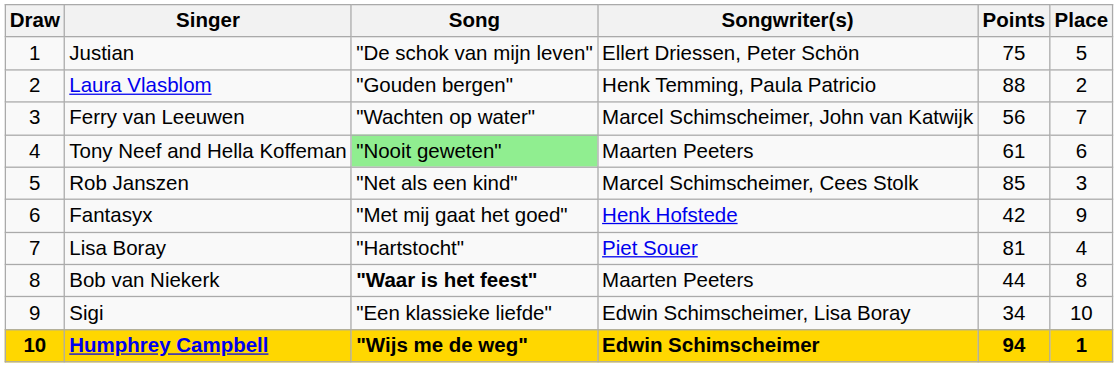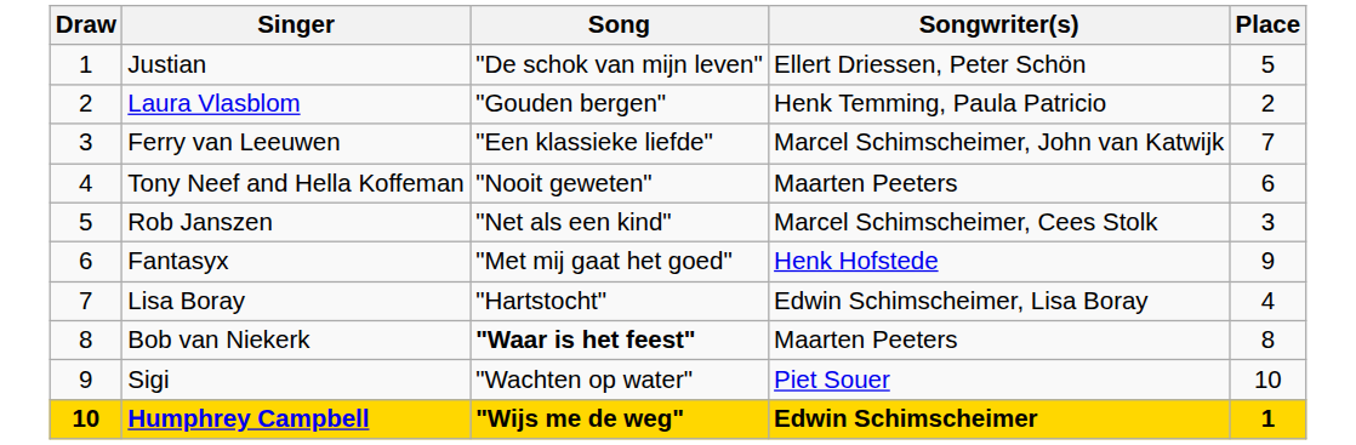- column: Points | 75 | 88 | 56 | 61 | 85 | 42 | 81 | 44 | 34 | 94
Ferry van Leeuwen | Song: "Wachten op water" -> "Een klassieke liefde"
Tony Neef and Hella Koffeman | Song: lightgreen background -> no background
Lisa Boray | Songwriter(s): Piet Souer -> Edwin Schimscheimer, Lisa Boray
Sigi | Song: "Een klassieke liefde" -> "Wachten op water"
Sigi | Songwriter(s): Edwin Schimscheimer, Lisa Boray -> Piet Souer
